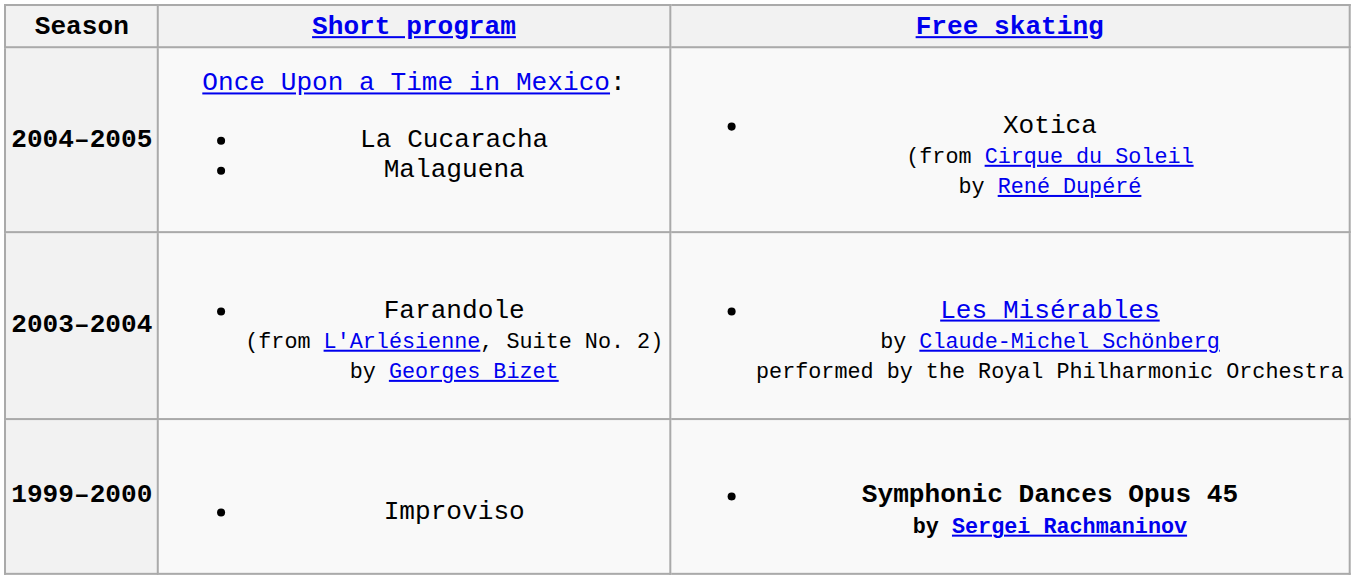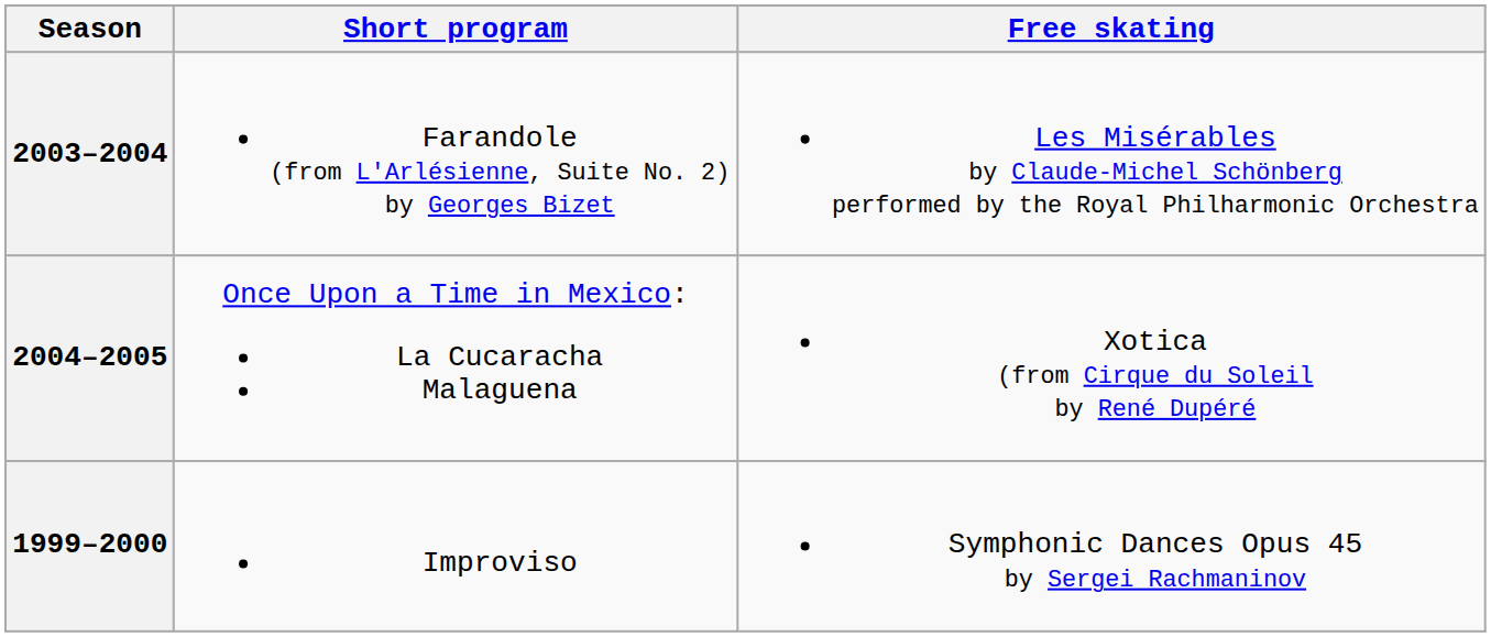rows swapped: 2004–2005 <-> 2003–2004
1999–2000 | Free skating: bold -> normal
